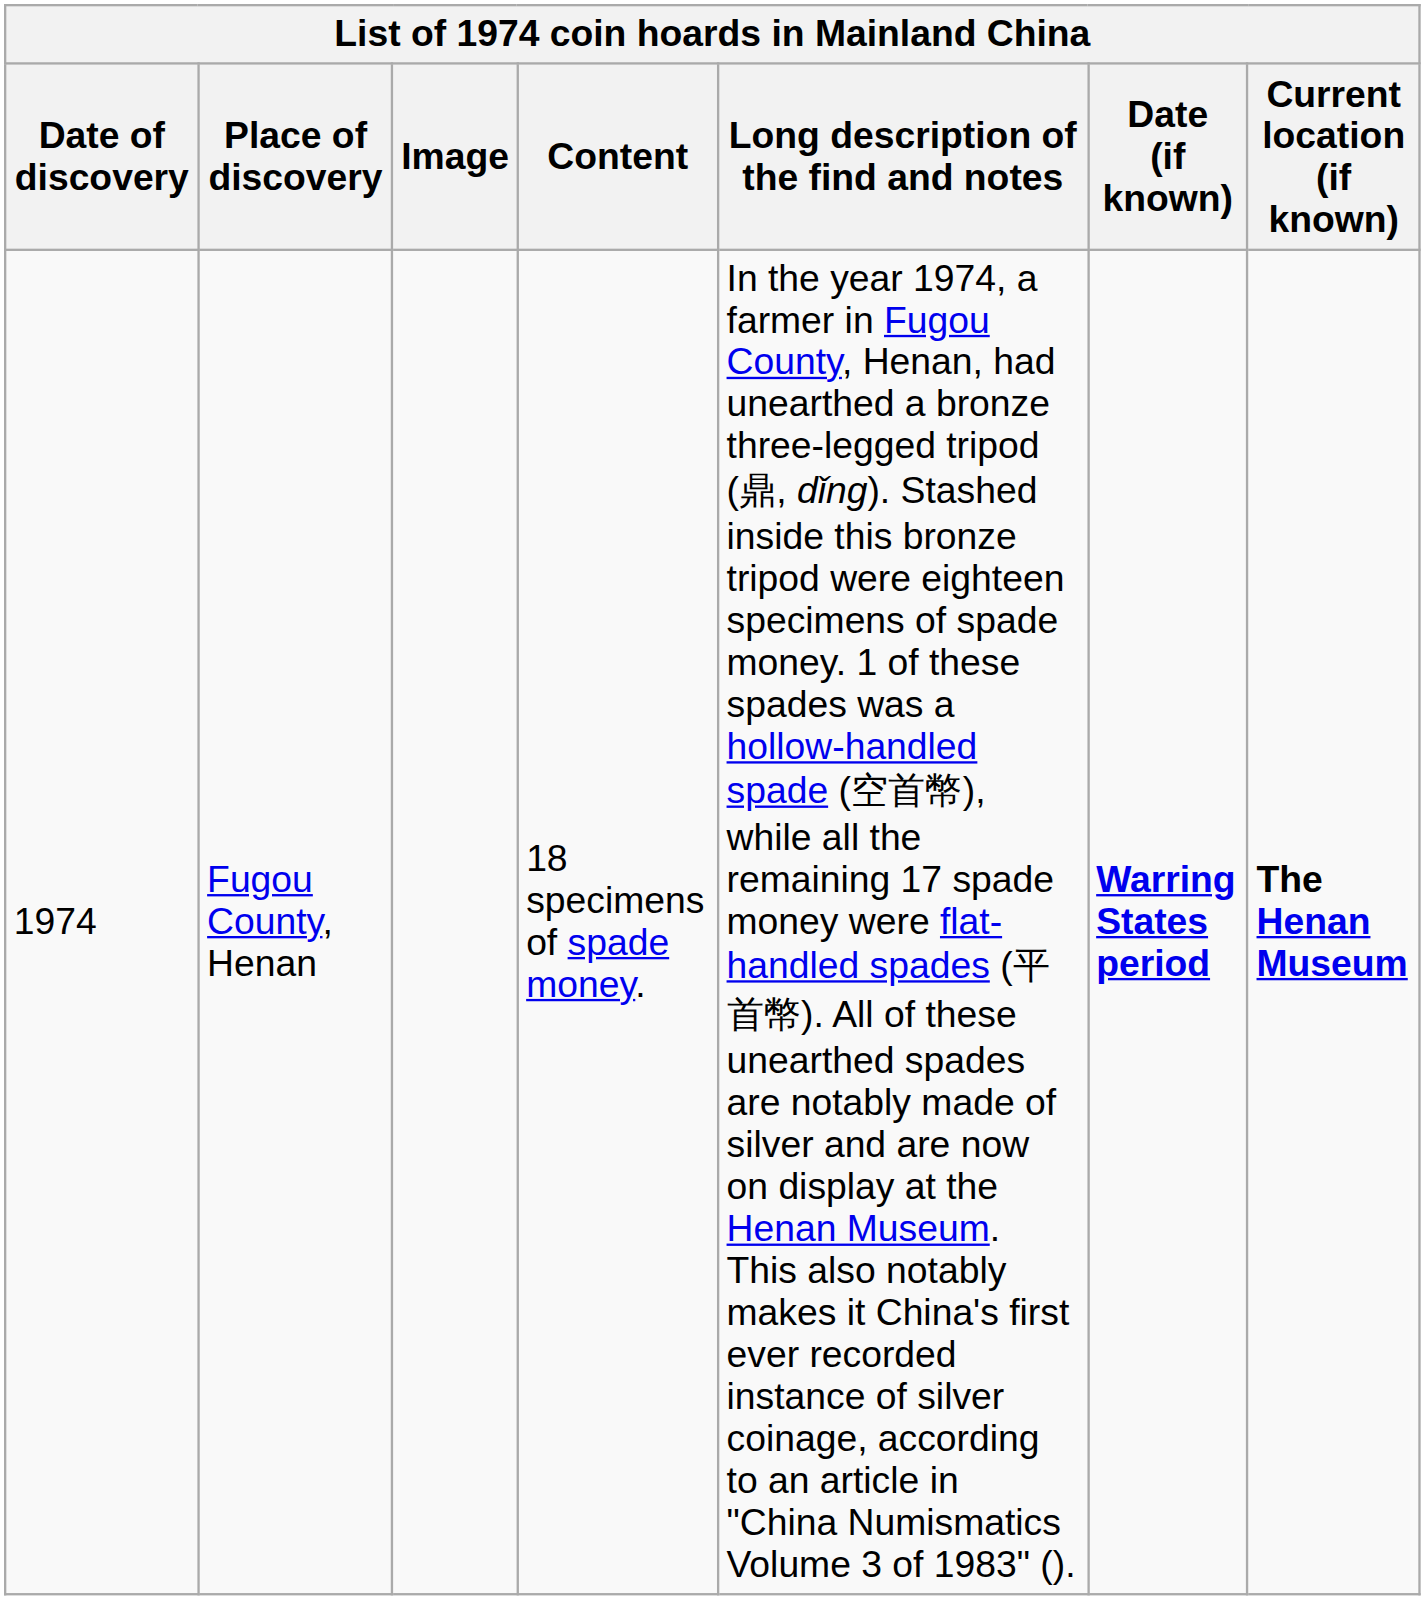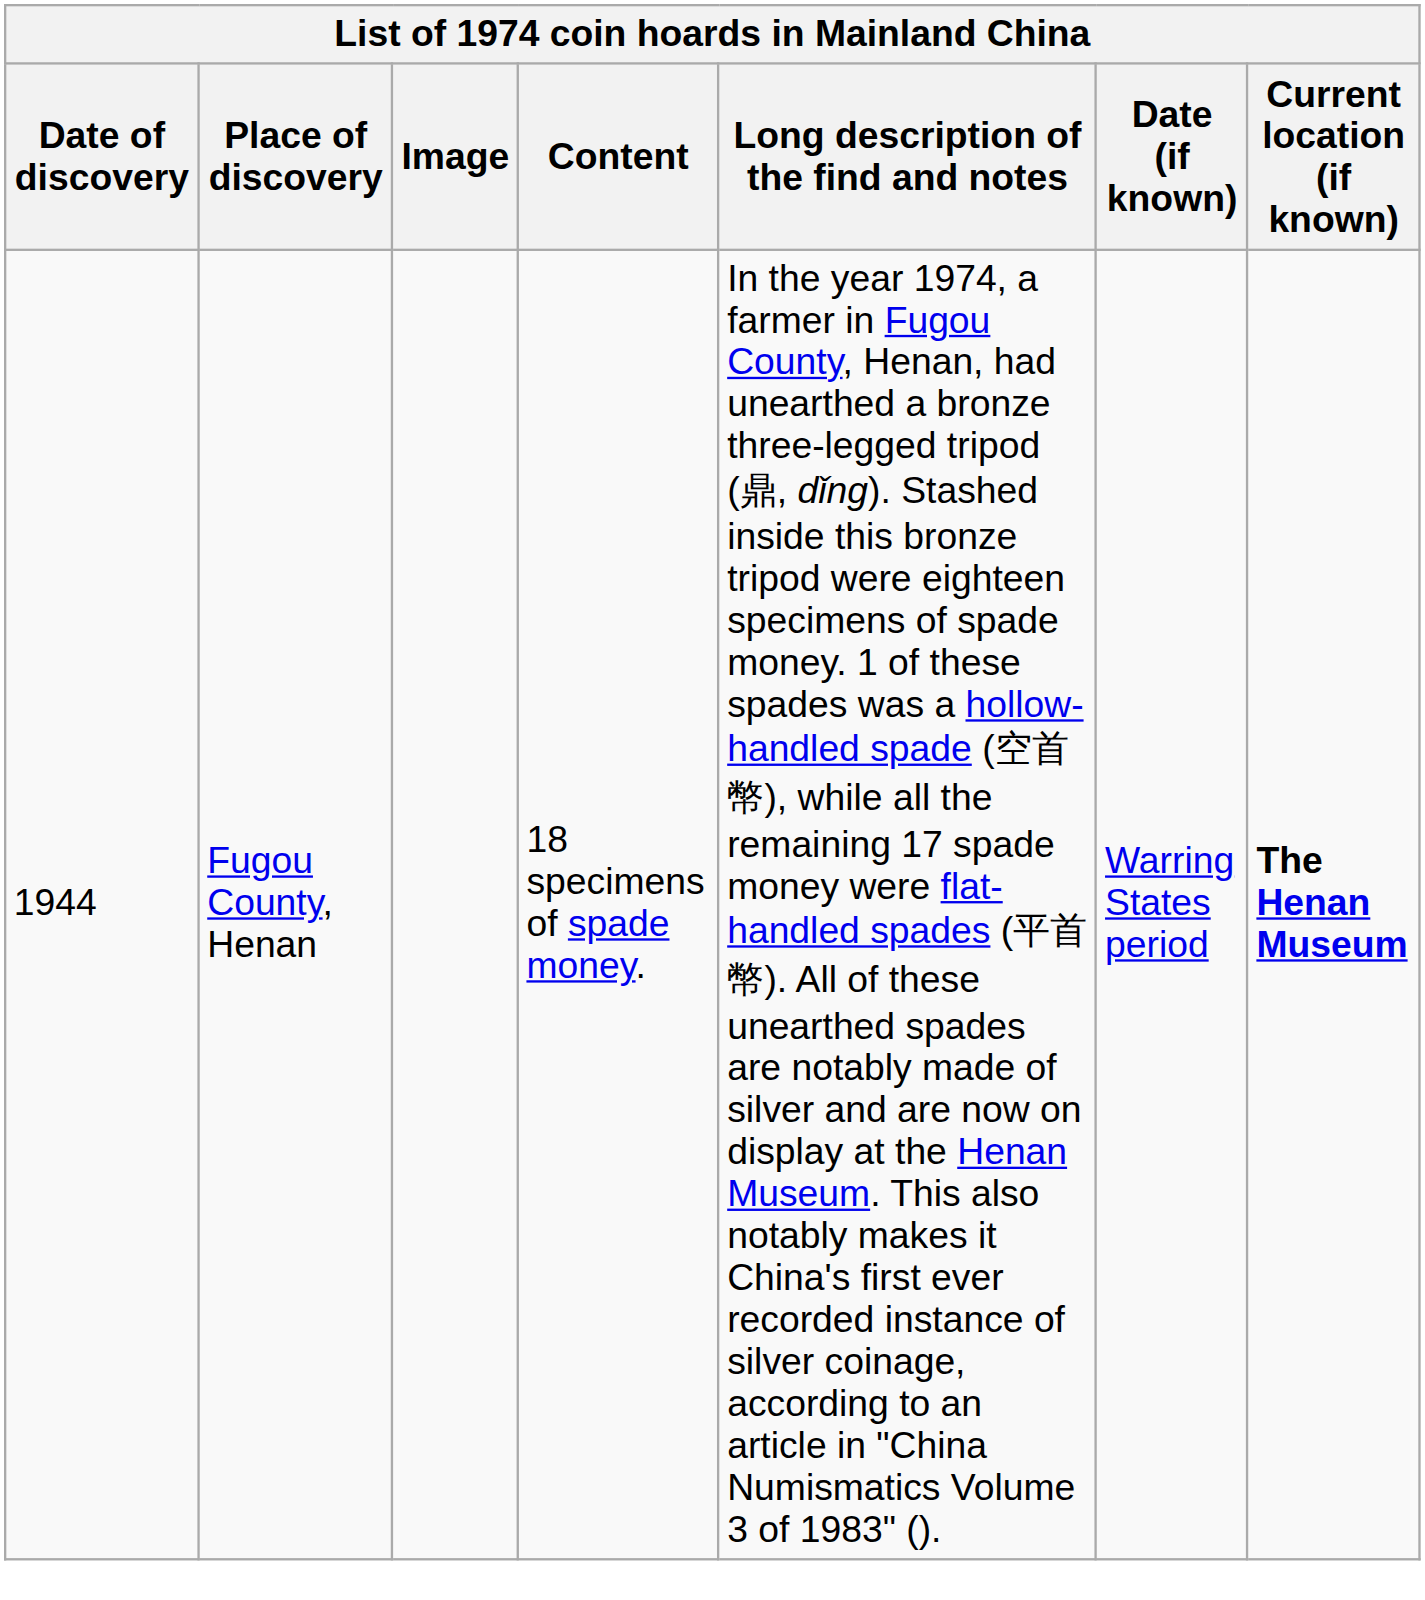Fugou County, Henan | Date of discovery: 1974 -> 1944
Fugou County, Henan | Date (if known): bold -> normal
